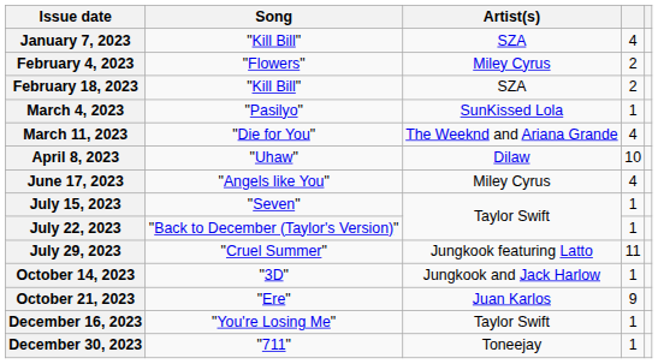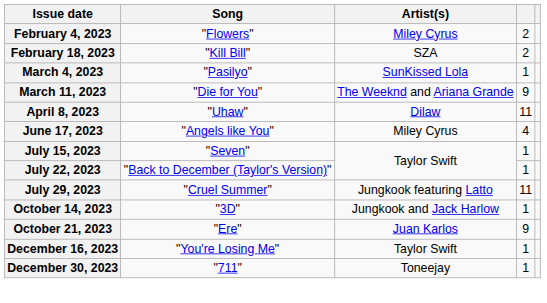- row: January 7, 2023 | "Kill Bill" | SZA | 4
March 11, 2023 | column 4: 4 -> 9
April 8, 2023 | column 4: 10 -> 11
